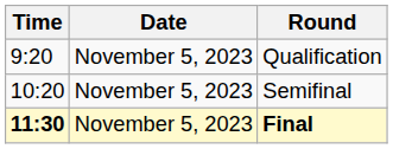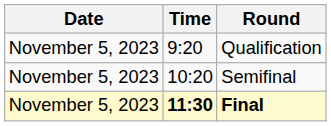columns swapped: Date <-> Time
